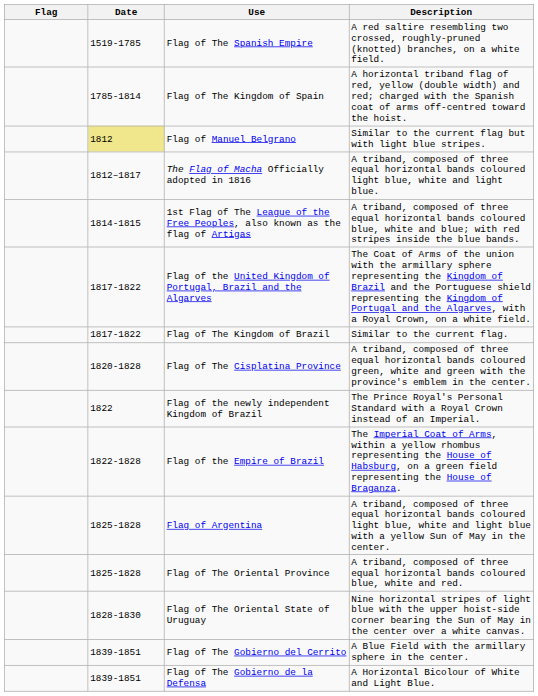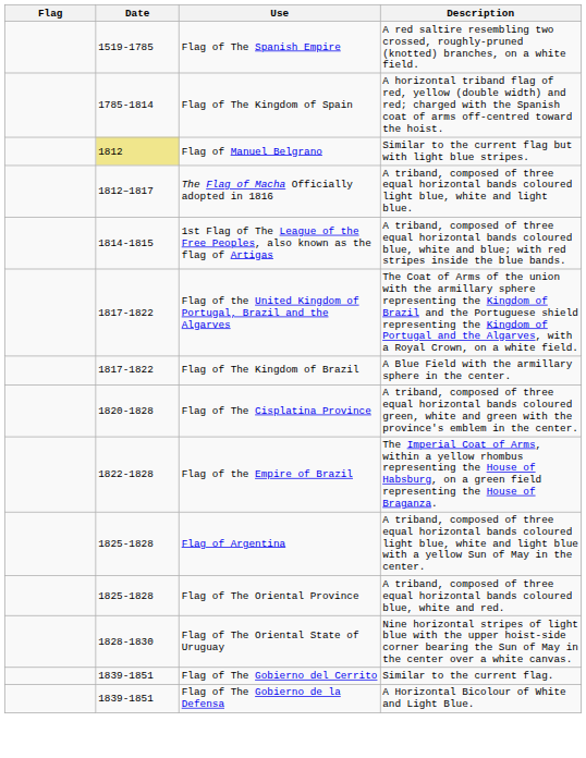Flag of The Kingdom of Brazil | Description: Similar to the current flag. -> A Blue Field with the armillary sphere in the center.
- row: 1822 | Flag of the newly independent Kingdom of Brazil | The Prince Royal's Personal Standard with a Royal Crown instead of an Imperial.
Flag of The Gobierno del Cerrito | Description: A Blue Field with the armillary sphere in the center. -> Similar to the current flag.
